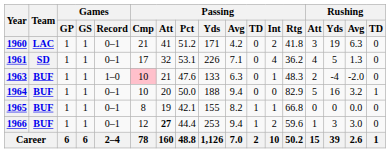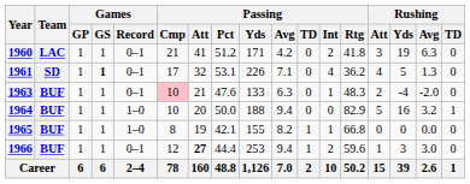1961 | Games / GS: normal -> bold
1963 | Games / Record: 1–0 -> 0–1
1964 | Games / Record: 0–1 -> 1–0
1965 | Games / Record: 0–1 -> 1–0
